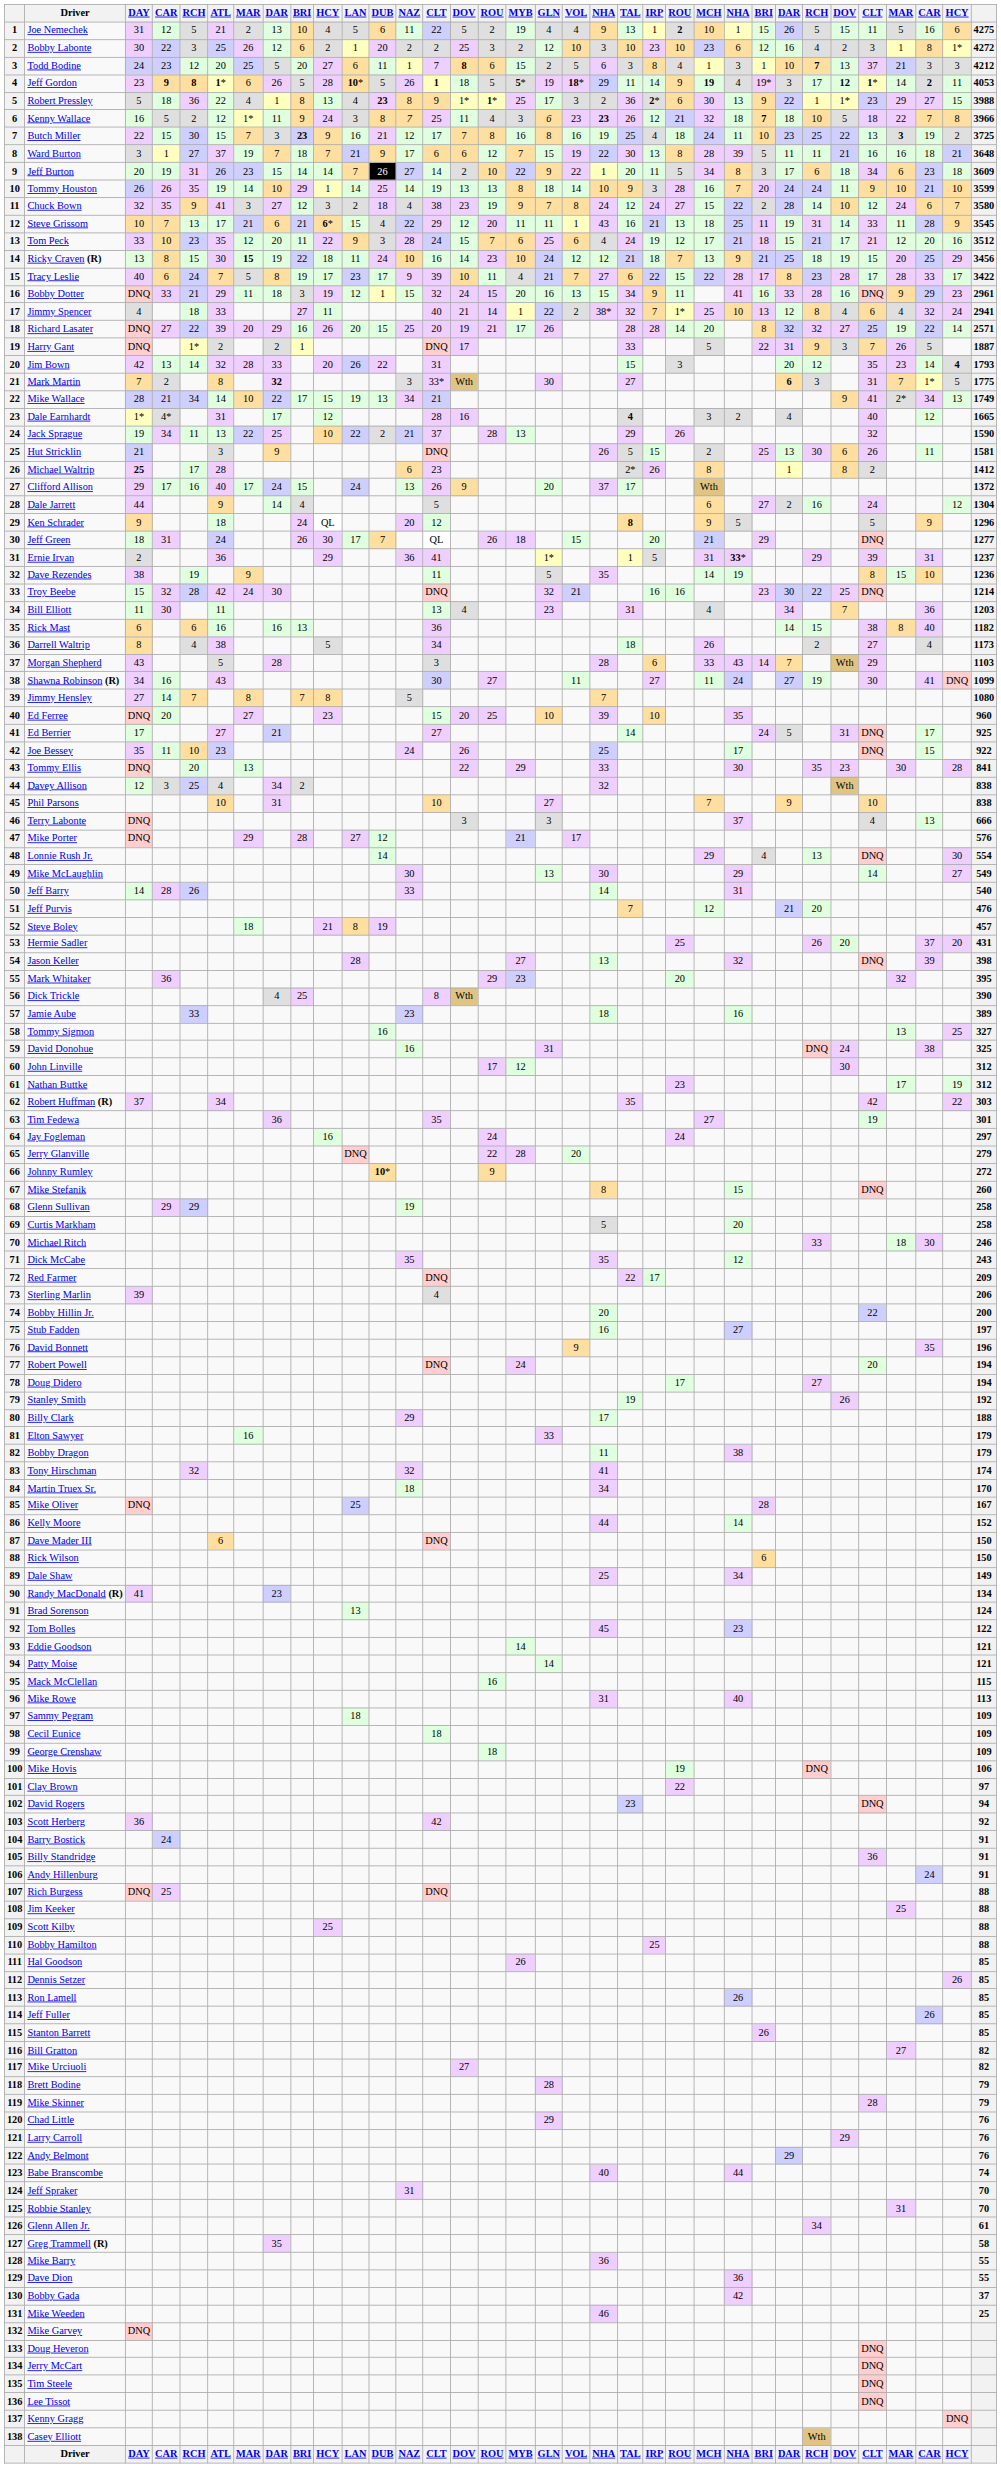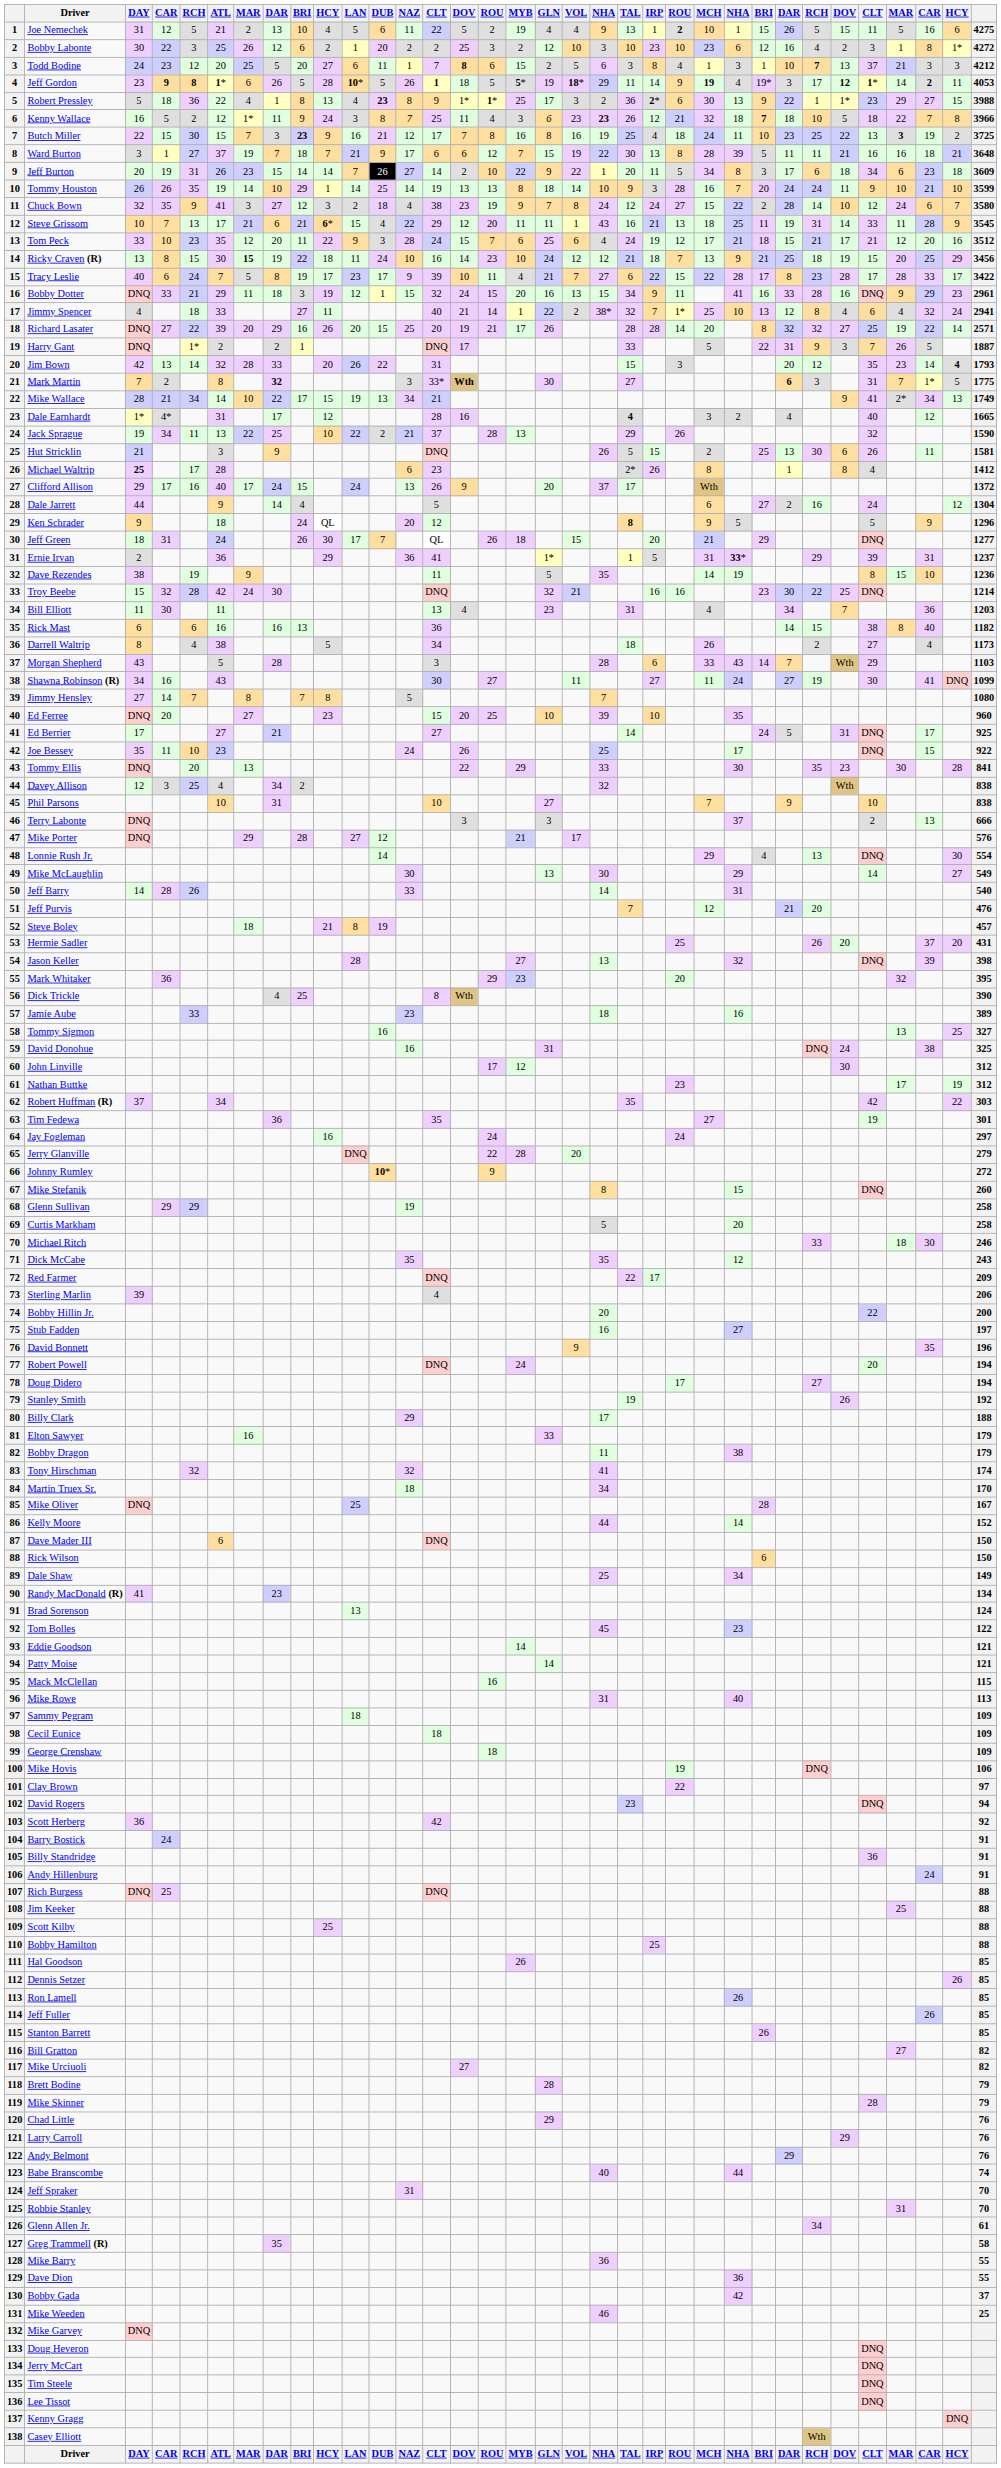Mark Martin | column 15: normal -> bold
Michael Waltrip | column 30: 2 -> 4
Terry Labonte | column 30: 4 -> 2
